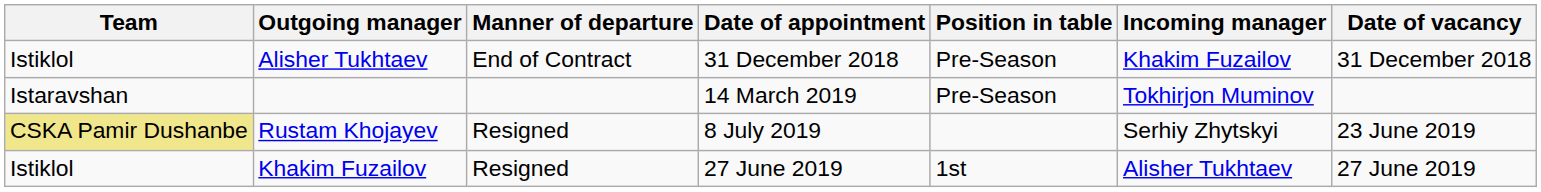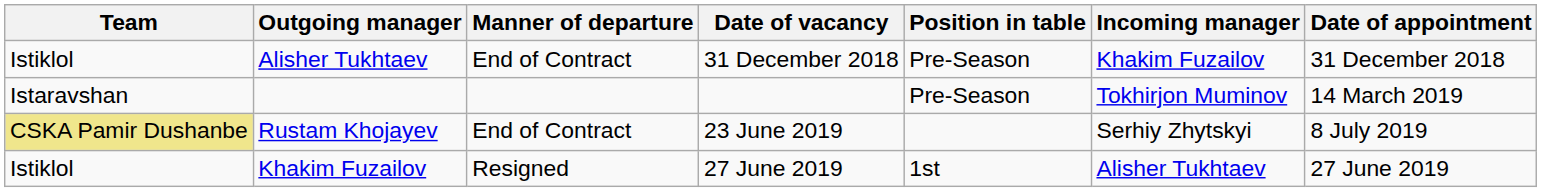columns swapped: Date of vacancy <-> Date of appointment
Rustam Khojayev | Manner of departure: Resigned -> End of Contract
